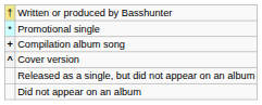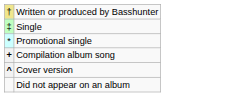+ row: ‡ | Single
- row: Released as a single, but did not appear on an album
